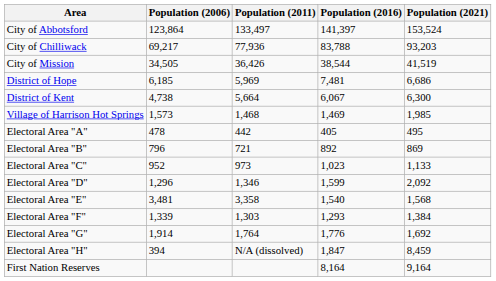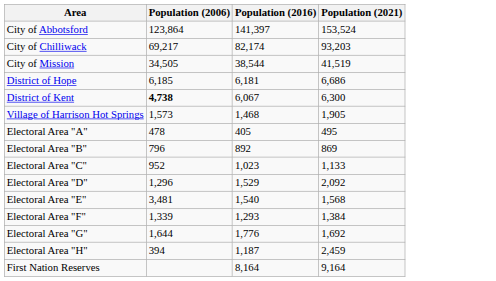- column: Population (2011) | 133,497 | 77,936 | 36,426 | 5,969 | 5,664 | 1,468 | 442 | 721 | 973 | 1,346 | 3,358 | 1,303 | 1,764 | N/A (dissolved)
City of Chilliwack | Population (2016): 83,788 -> 82,174
District of Hope | Population (2016): 7,481 -> 6,181
District of Kent | Population (2006): normal -> bold
Village of Harrison Hot Springs | Population (2016): 1,469 -> 1,468
Village of Harrison Hot Springs | Population (2021): 1,985 -> 1,905
Electoral Area "D" | Population (2016): 1,599 -> 1,529
Electoral Area "G" | Population (2006): 1,914 -> 1,644
Electoral Area "H" | Population (2016): 1,847 -> 1,187
Electoral Area "H" | Population (2021): 8,459 -> 2,459
